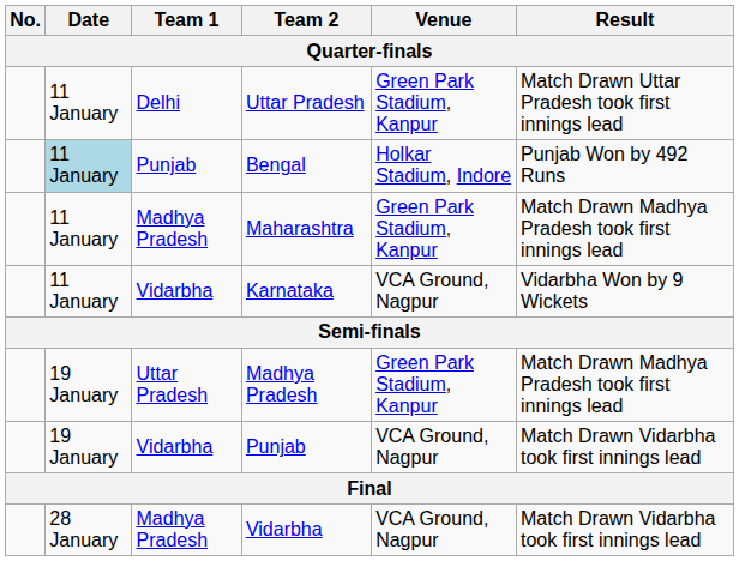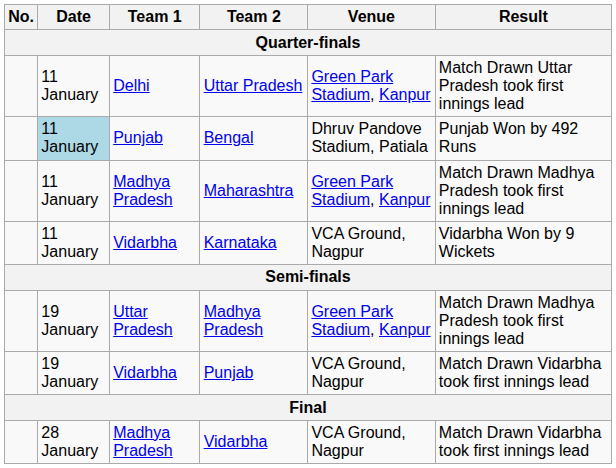Bengal | Venue: Holkar Stadium, Indore -> Dhruv Pandove Stadium, Patiala
